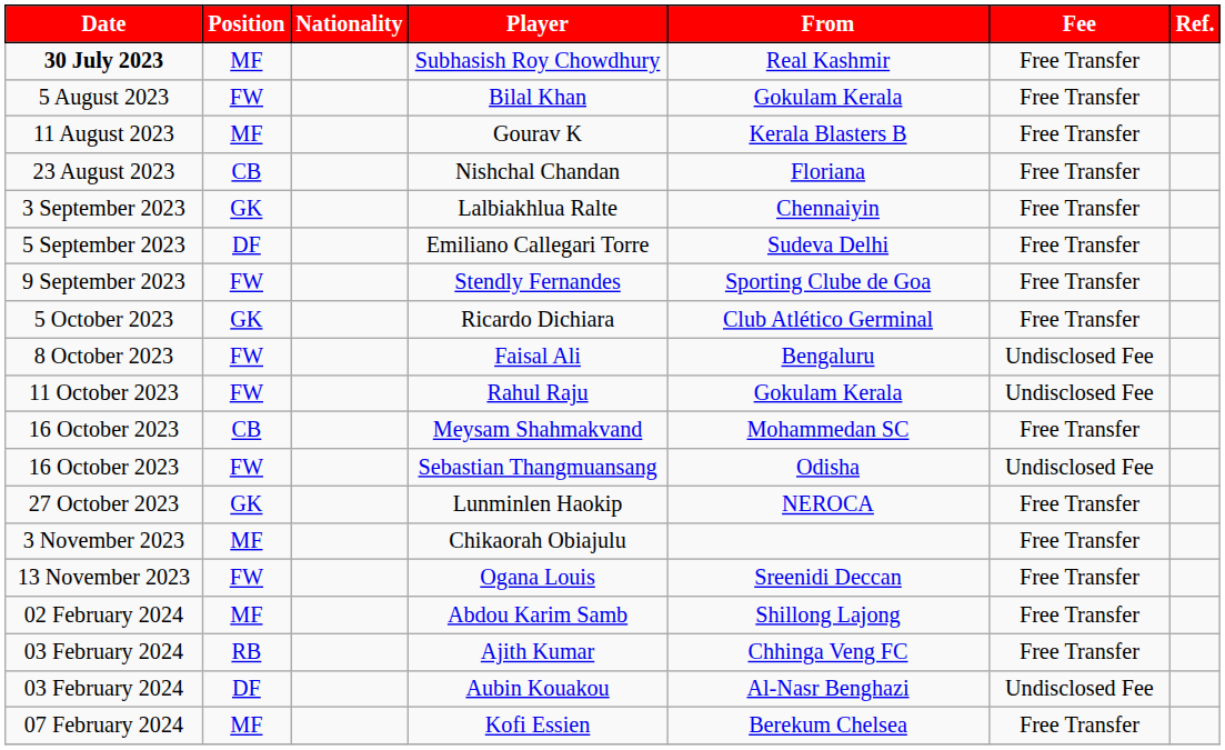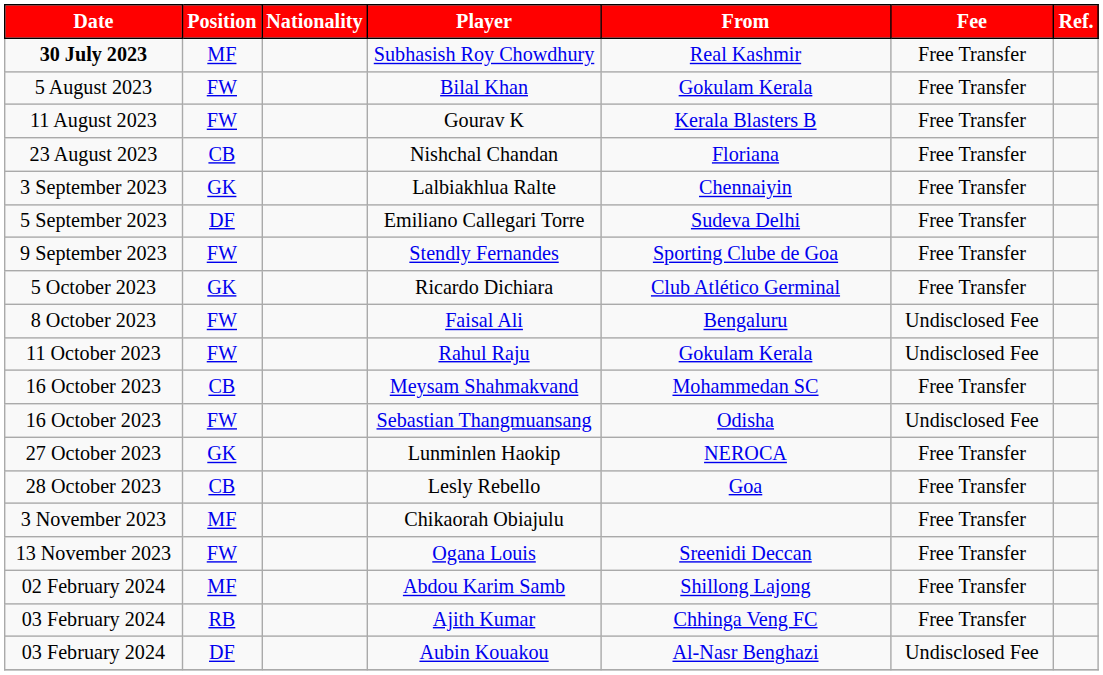Gourav K | Position: MF -> FW
+ row: 28 October 2023 | CB | Lesly Rebello | Goa | Free Transfer
- row: 07 February 2024 | MF | Kofi Essien | Berekum Chelsea | Free Transfer
